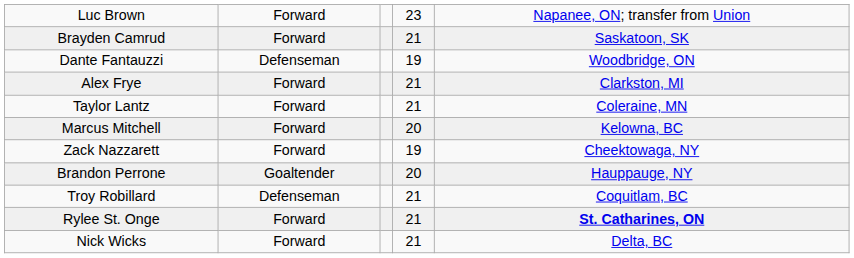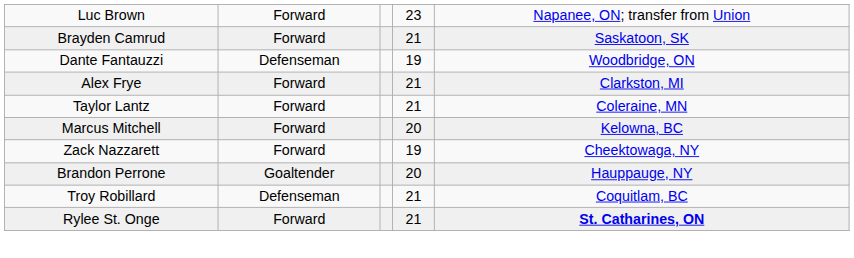- row: Nick Wicks | Forward | 21 | Delta, BC
